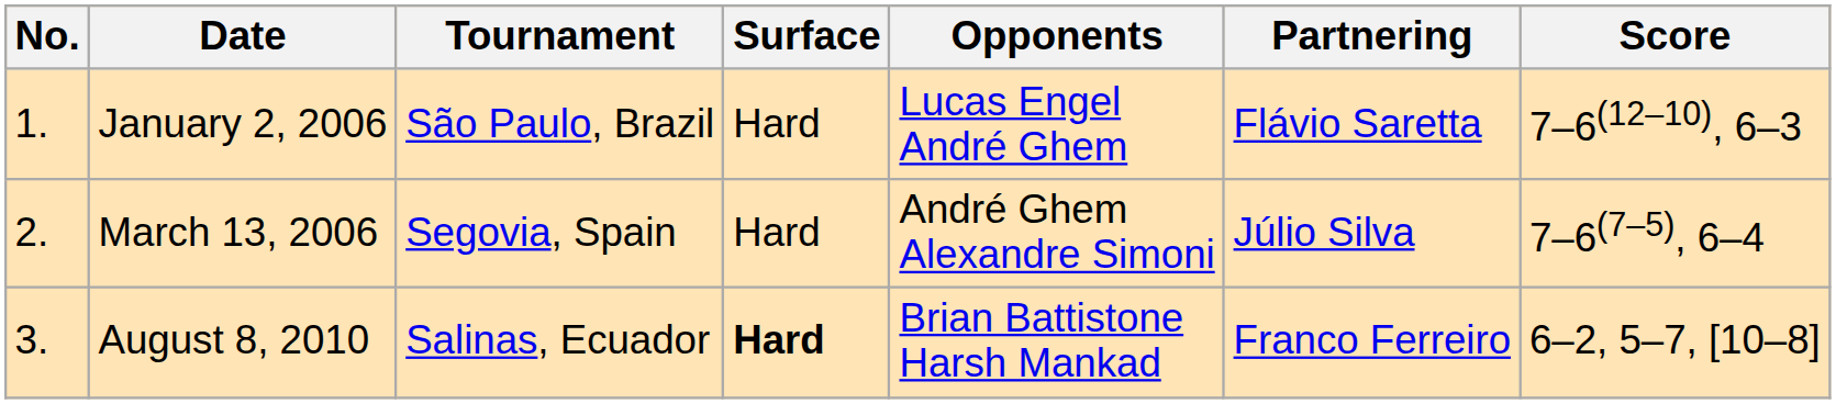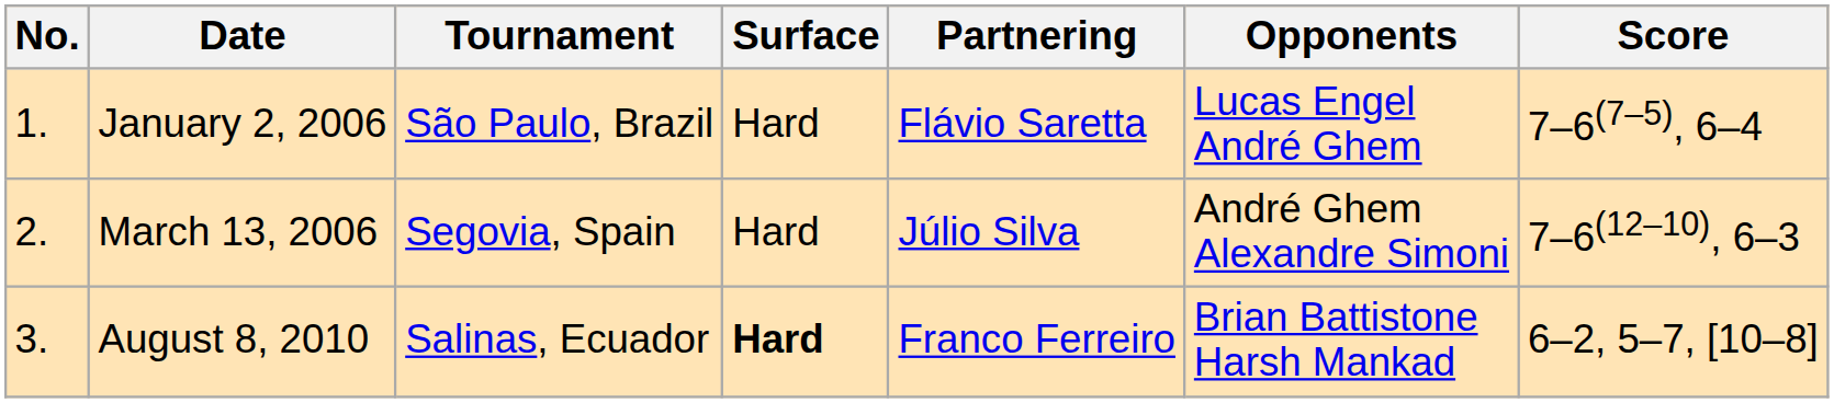columns swapped: Partnering <-> Opponents
January 2, 2006 | Score: 7–6(12–10), 6–3 -> 7–6(7–5), 6–4
March 13, 2006 | Score: 7–6(7–5), 6–4 -> 7–6(12–10), 6–3
